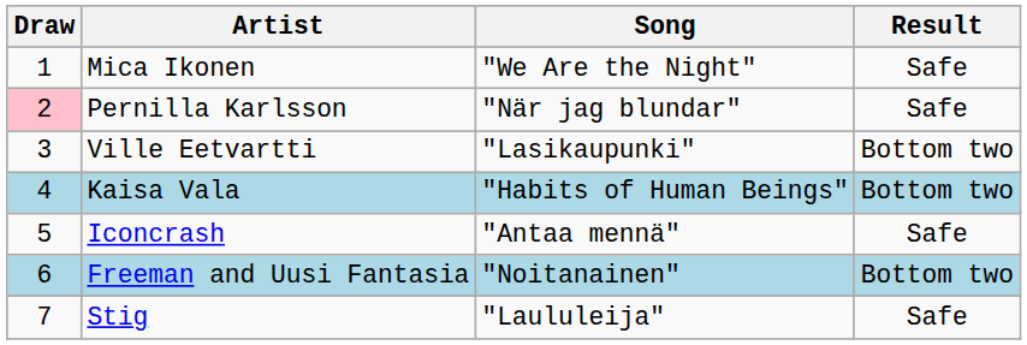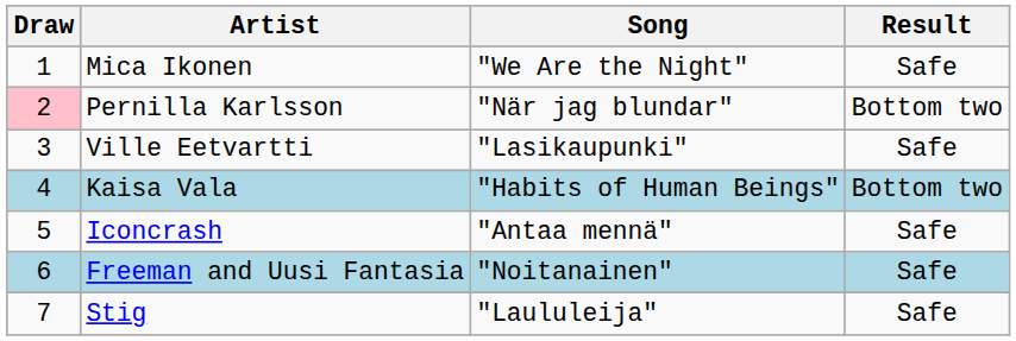Pernilla Karlsson | Result: Safe -> Bottom two
Ville Eetvartti | Result: Bottom two -> Safe
Freeman and Uusi Fantasia | Result: Bottom two -> Safe
